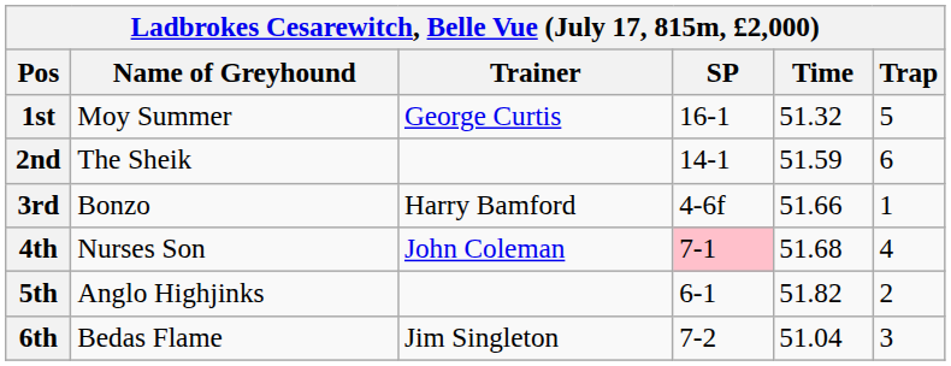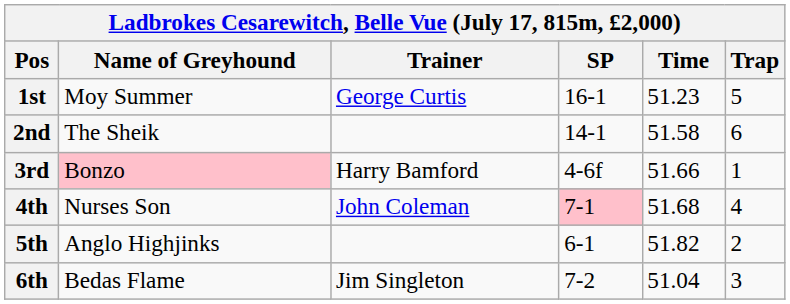1st | Time: 51.32 -> 51.23
2nd | Time: 51.59 -> 51.58
3rd | Name of Greyhound: no background -> pink background
